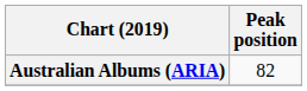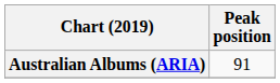Australian Albums (ARIA) | Peak position: 82 -> 91
